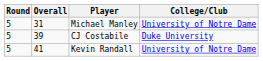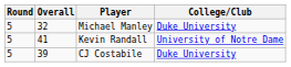Michael Manley | Overall: 31 -> 32
Michael Manley | College/Club: University of Notre Dame -> Duke University
rows swapped: CJ Costabile <-> Kevin Randall
